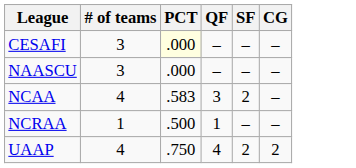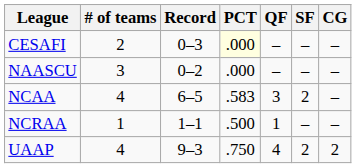+ column: Record | 0–3 | 0–2 | 6–5 | 1–1 | 9–3
CESAFI | # of teams: 3 -> 2
